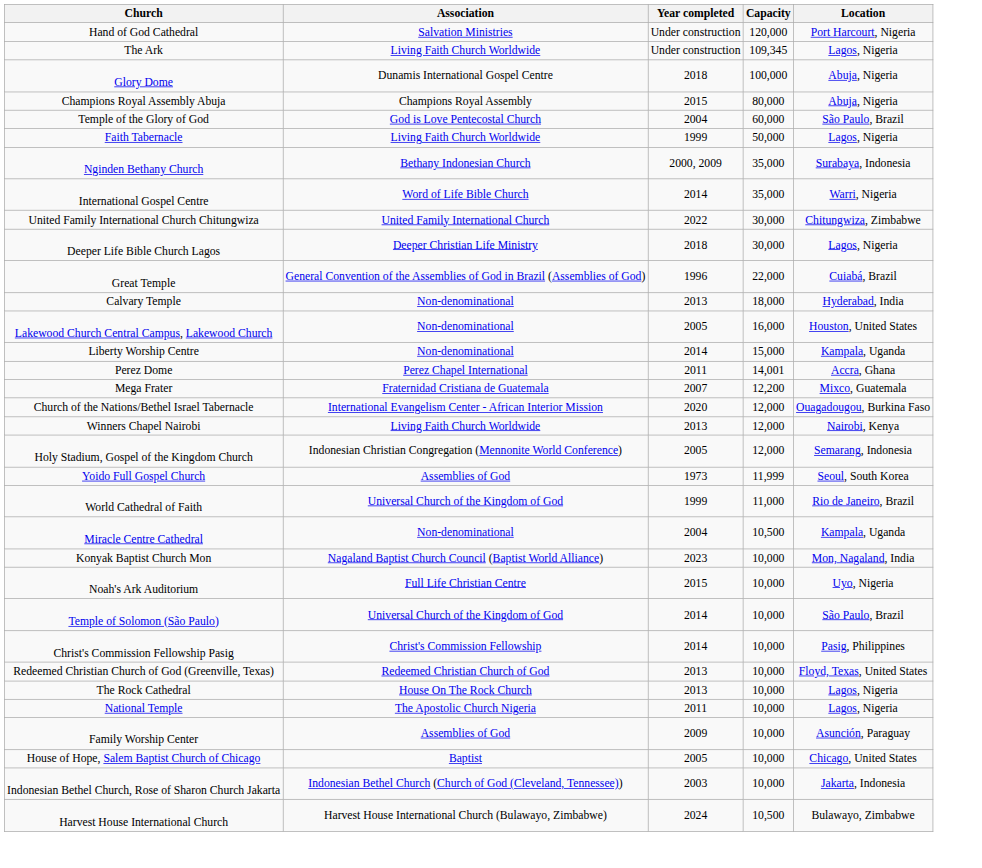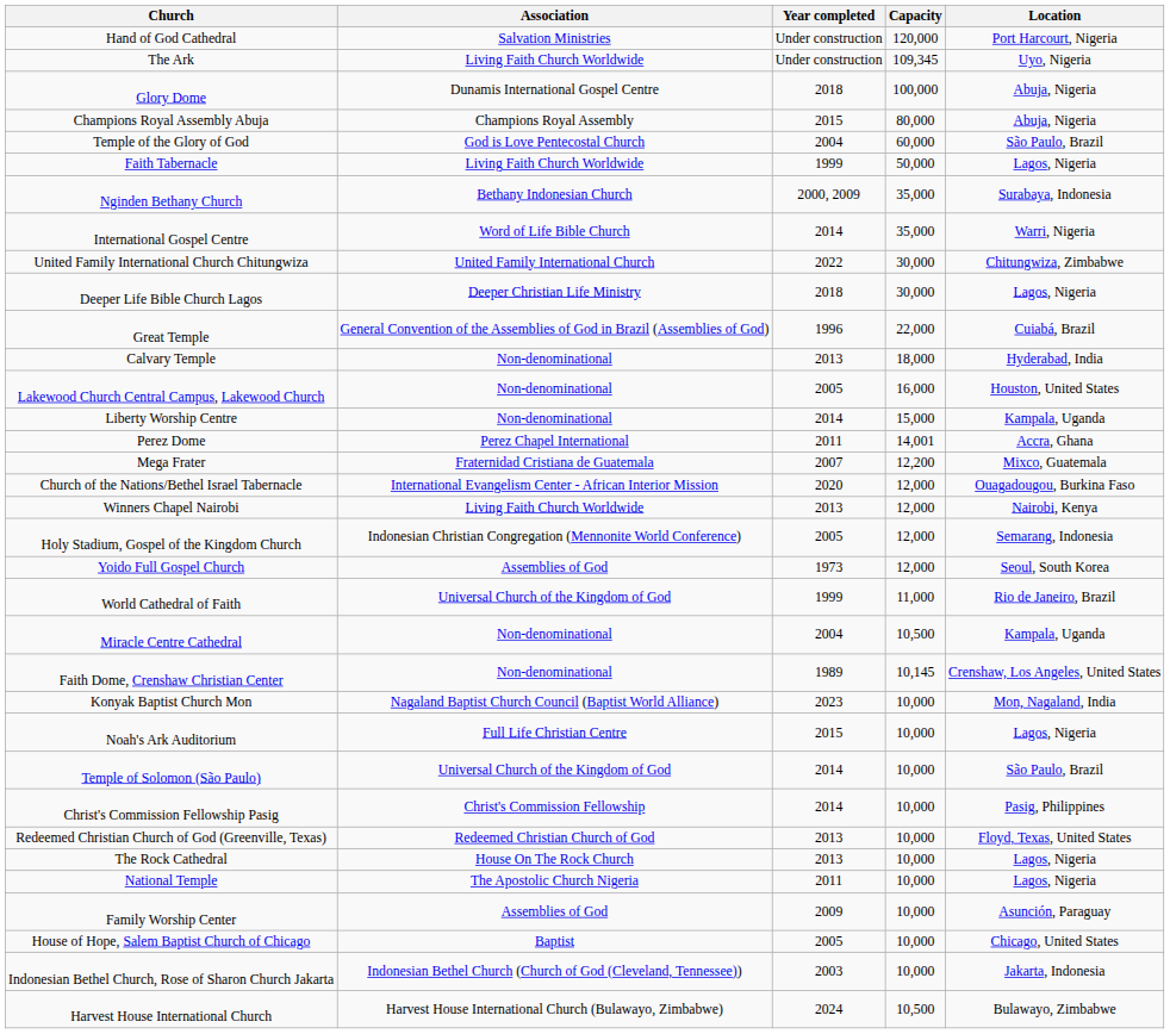The Ark | Location: Lagos, Nigeria -> Uyo, Nigeria
Yoido Full Gospel Church | Capacity: 11,999 -> 12,000
+ row: Faith Dome, Crenshaw Christian Center | Non-denominational | 1989 | 10,145 | Crenshaw, Los Angeles, United States
Noah's Ark Auditorium | Location: Uyo, Nigeria -> Lagos, Nigeria
